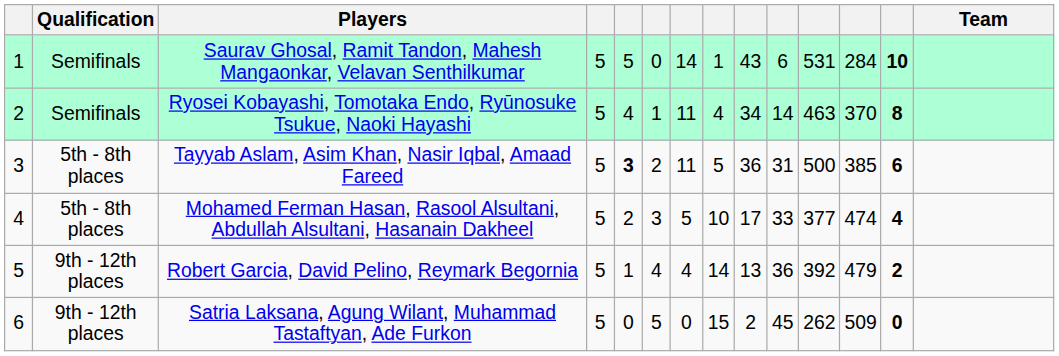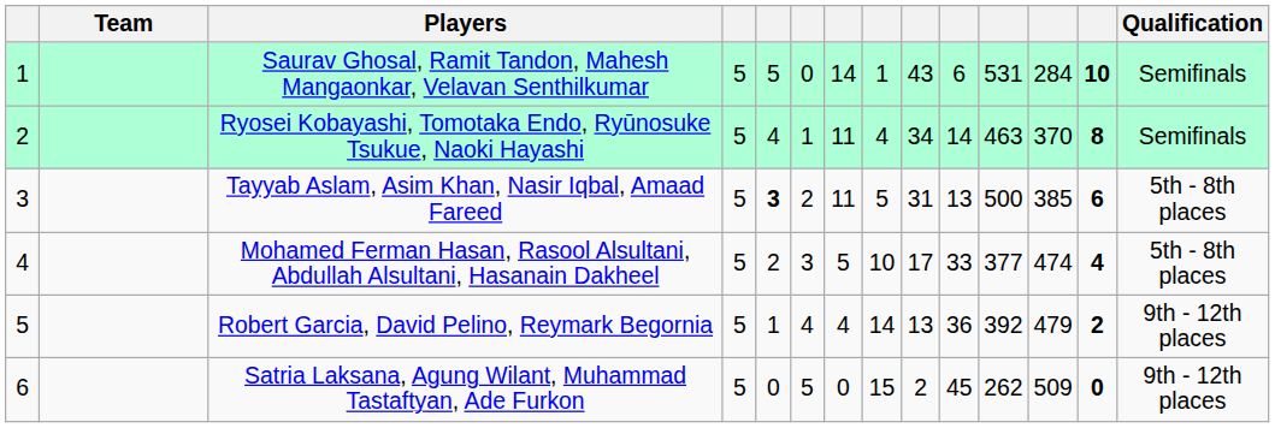columns swapped: Team <-> Qualification
Tayyab Aslam, Asim Khan, Nasir Iqbal, Amaad Fareed | column 9: 36 -> 31
Tayyab Aslam, Asim Khan, Nasir Iqbal, Amaad Fareed | column 10: 31 -> 13
